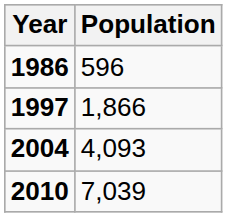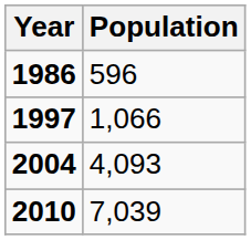1997 | Population: 1,866 -> 1,066
